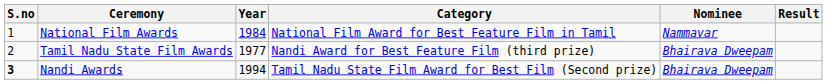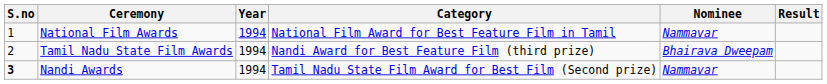National Film Awards | Year: 1984 -> 1994
Tamil Nadu State Film Awards | Year: 1977 -> 1994
Nandi Awards | Nominee: Bhairava Dweepam -> Nammavar
